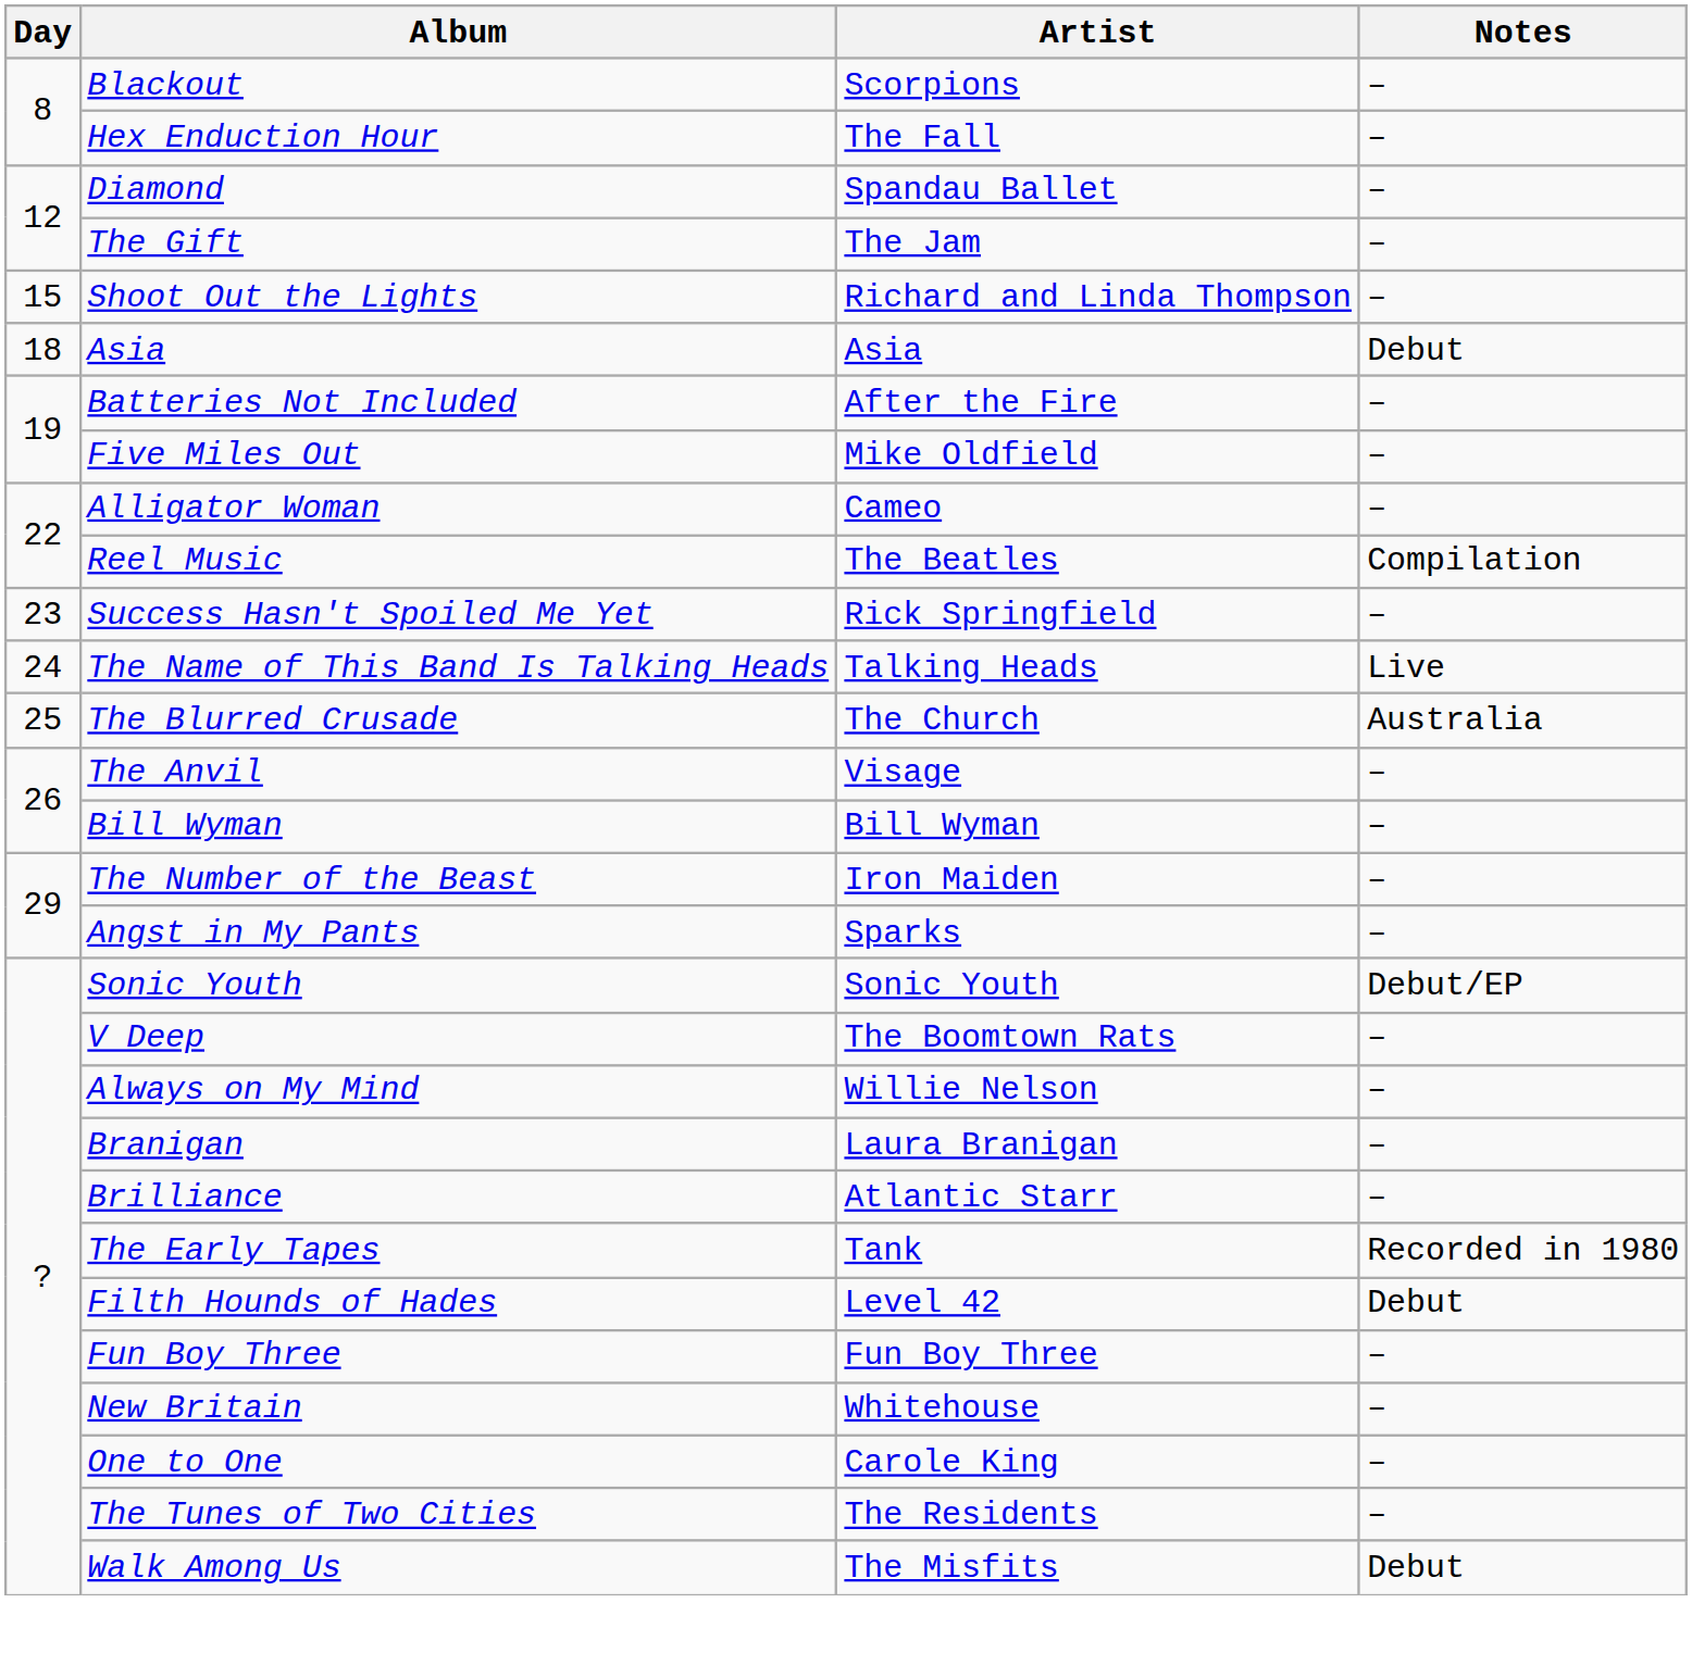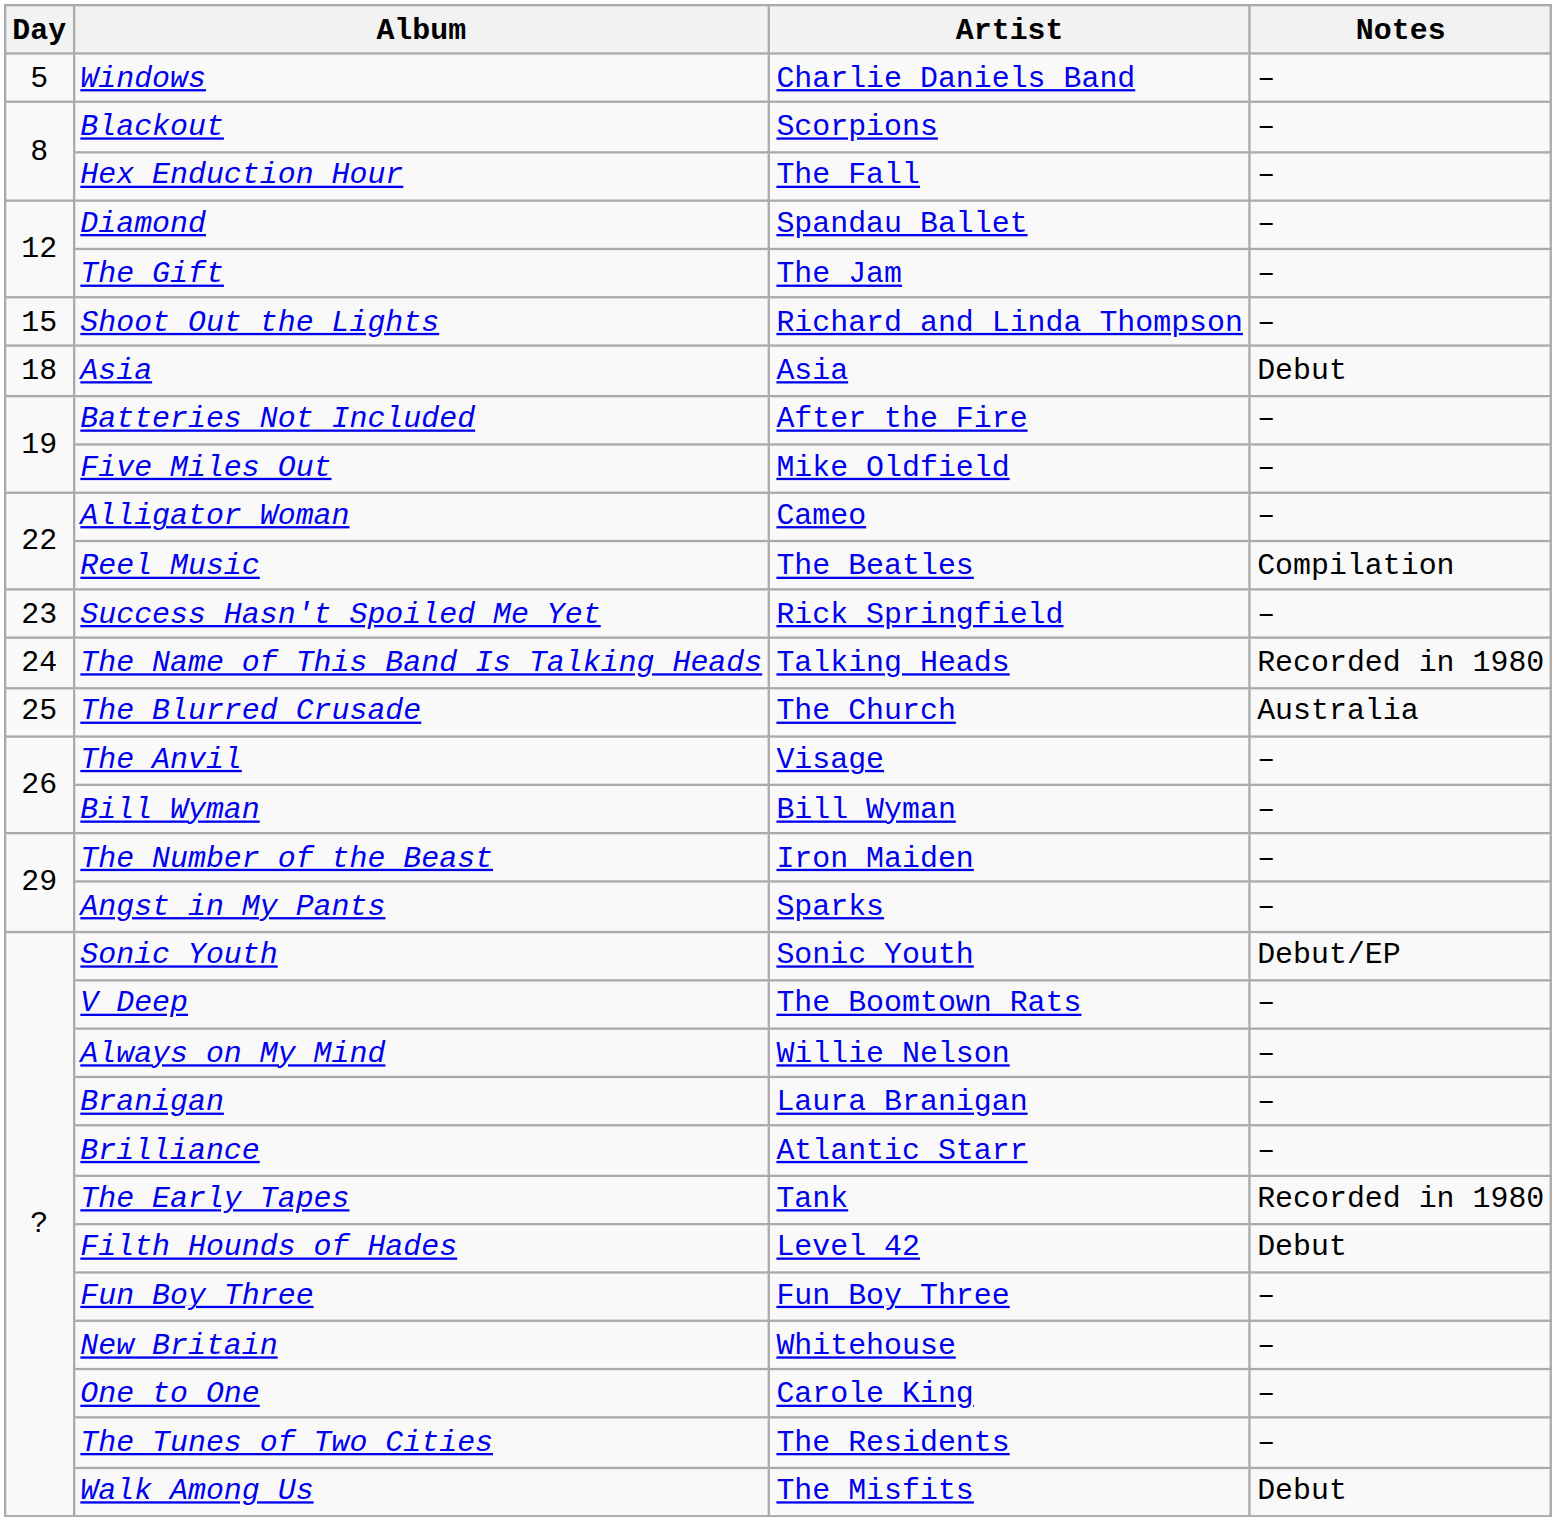+ row: 5 | Windows | Charlie Daniels Band | –
The Name of This Band Is Talking Heads | Notes: Live -> Recorded in 1980
